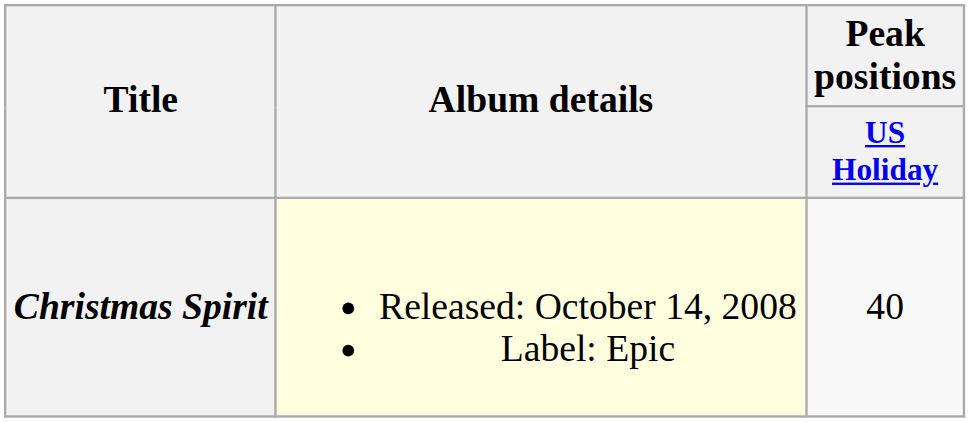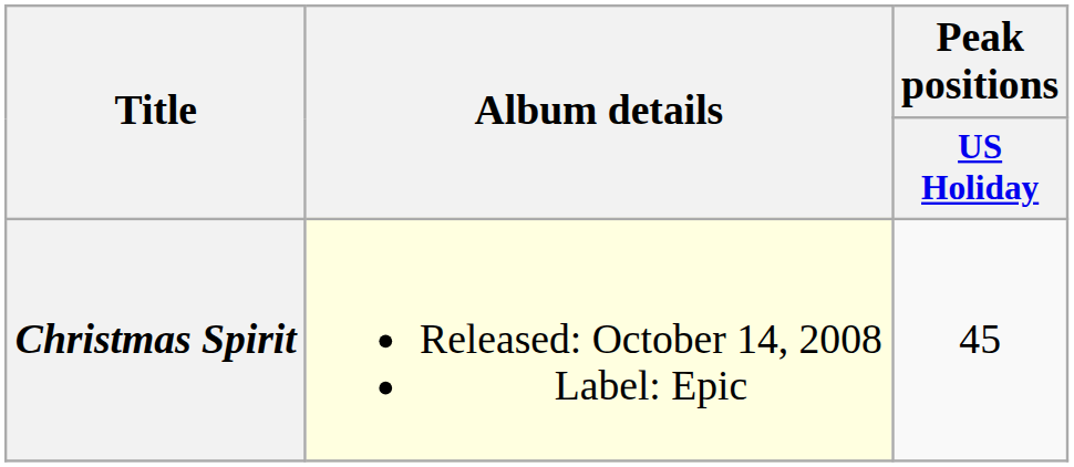Christmas Spirit | Peak positions / US Holiday: 40 -> 45
